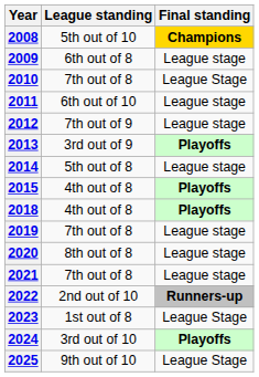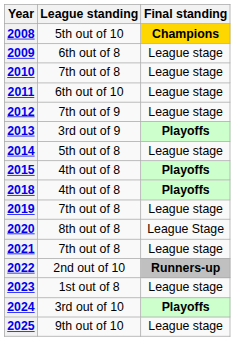2010 | Final standing: League Stage -> League stage
2020 | Final standing: League stage -> League Stage
2023 | Final standing: League Stage -> League stage
2025 | Final standing: League Stage -> League stage
